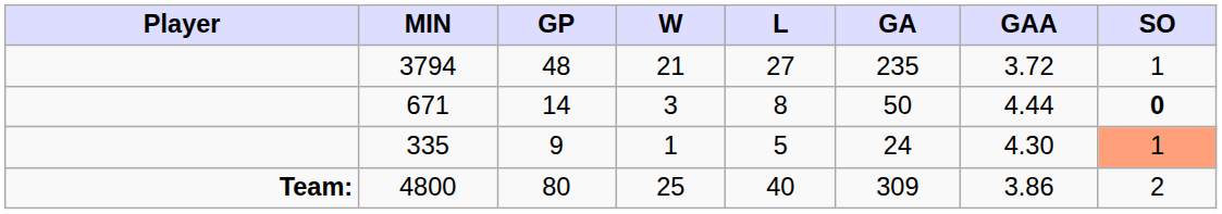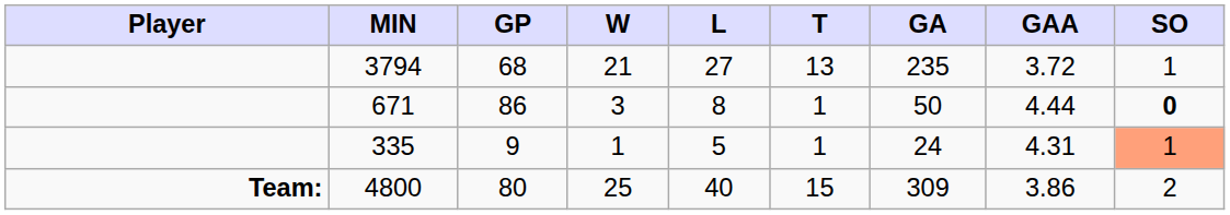+ column: T | 13 | 1 | 1 | 15
3794 | GP: 48 -> 68
671 | GP: 14 -> 86
335 | GAA: 4.30 -> 4.31
